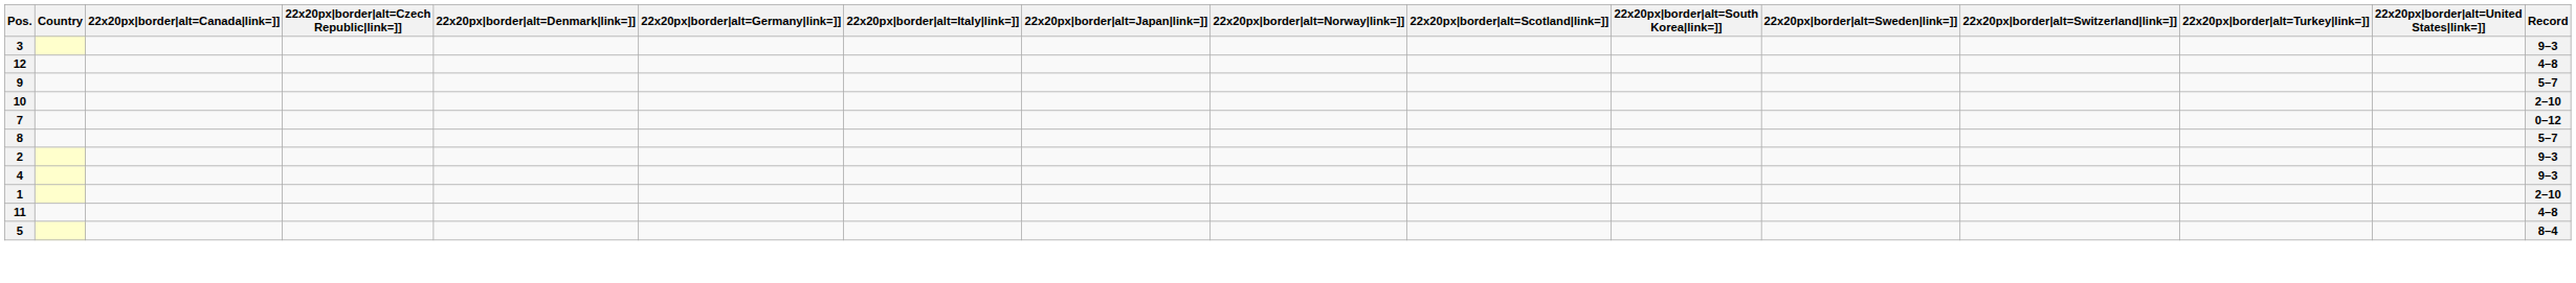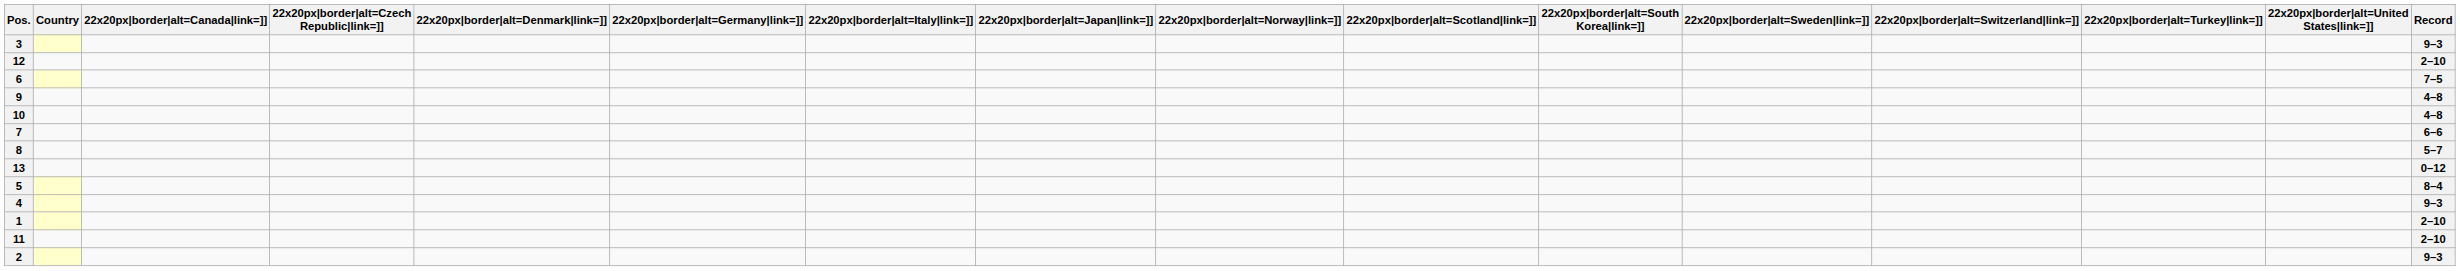12 | Record: 4–8 -> 2–10
+ row: 6 | 7–5
9 | Record: 5–7 -> 4–8
10 | Record: 2–10 -> 4–8
7 | Record: 0–12 -> 6–6
+ row: 13 | 0–12
rows swapped: 2 <-> 5
11 | Record: 4–8 -> 2–10
